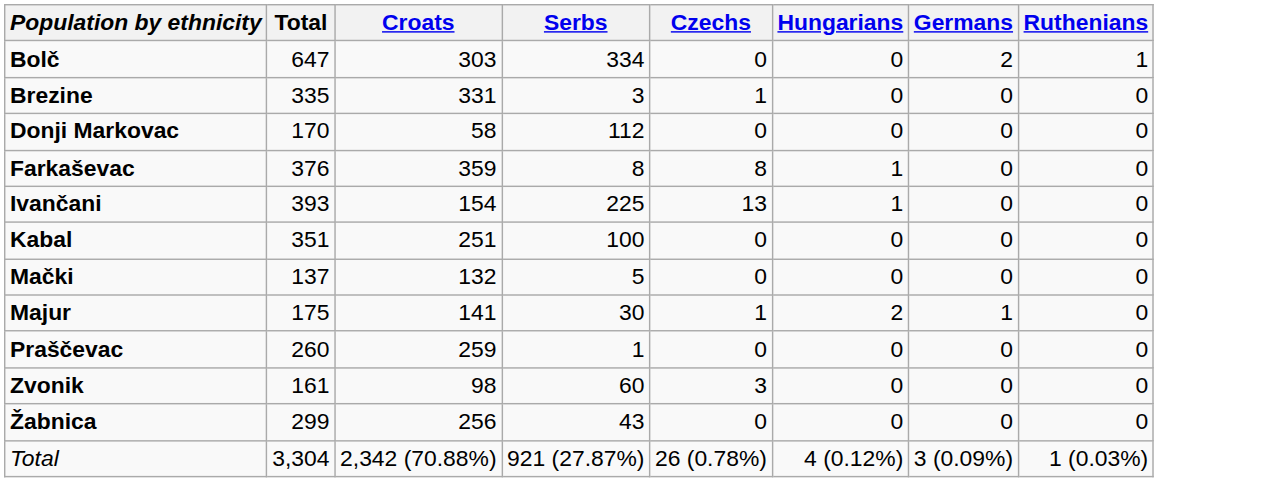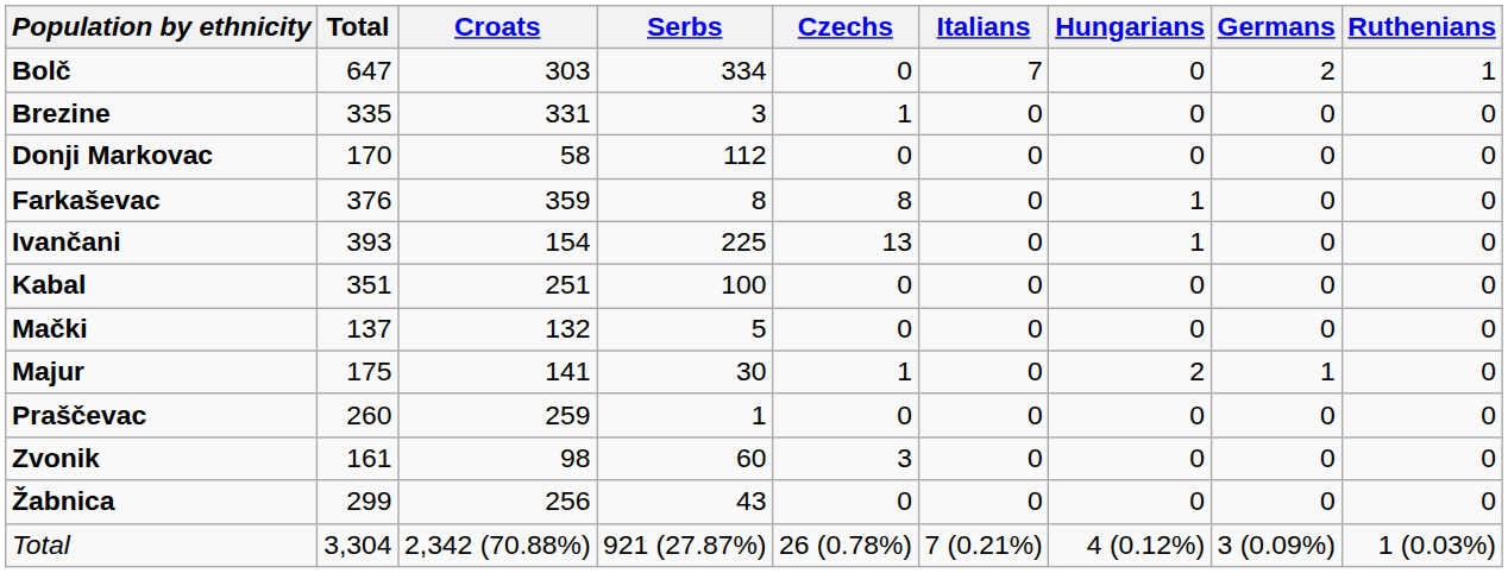+ column: Italians | 7 | 0 | 0 | 0 | 0 | 0 | 0 | 0 | 0 | 0 | 0 | 7 (0.21%)
